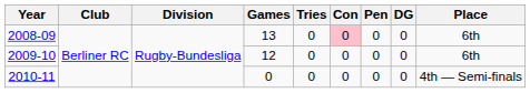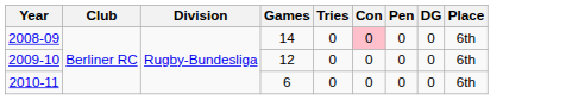2008-09 | Games: 13 -> 14
2010-11 | Games: 0 -> 6
2010-11 | Place: 4th — Semi-finals -> 6th
